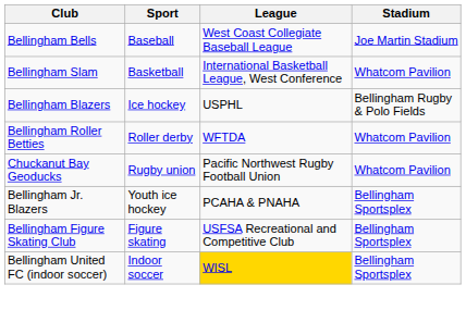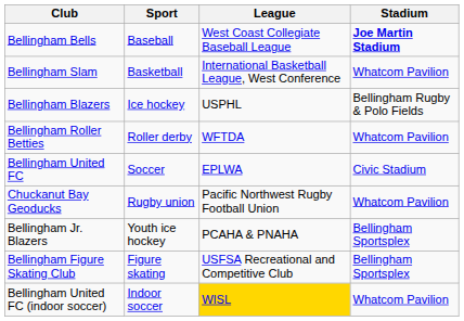Bellingham Bells | Stadium: normal -> bold
+ row: Bellingham United FC | Soccer | EPLWA | Civic Stadium
Bellingham United FC (indoor soccer) | Stadium: Bellingham Sportsplex -> Whatcom Pavilion
